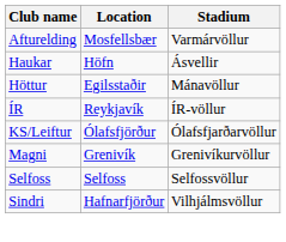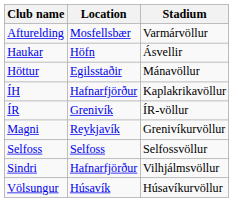+ row: ÍH | Hafnarfjörður | Kaplakrikavöllur
ÍR | Location: Reykjavík -> Grenivík
- row: KS/Leiftur | Ólafsfjörður | Ólafsfjarðarvöllur
Magni | Location: Grenivík -> Reykjavík
+ row: Völsungur | Húsavík | Húsavíkurvöllur
